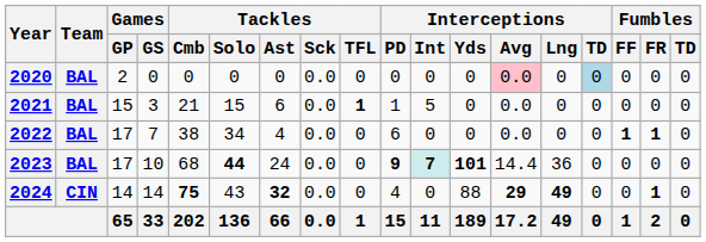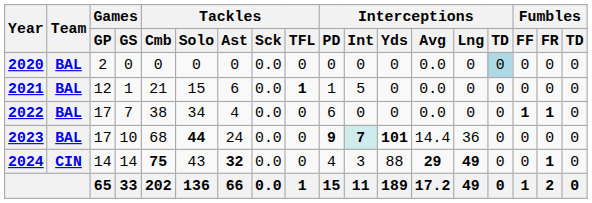2020 | Interceptions / Avg: pink background -> no background
2021 | Games / GP: 15 -> 12
2021 | Games / GS: 3 -> 1
2024 | Interceptions / Int: 0 -> 3
